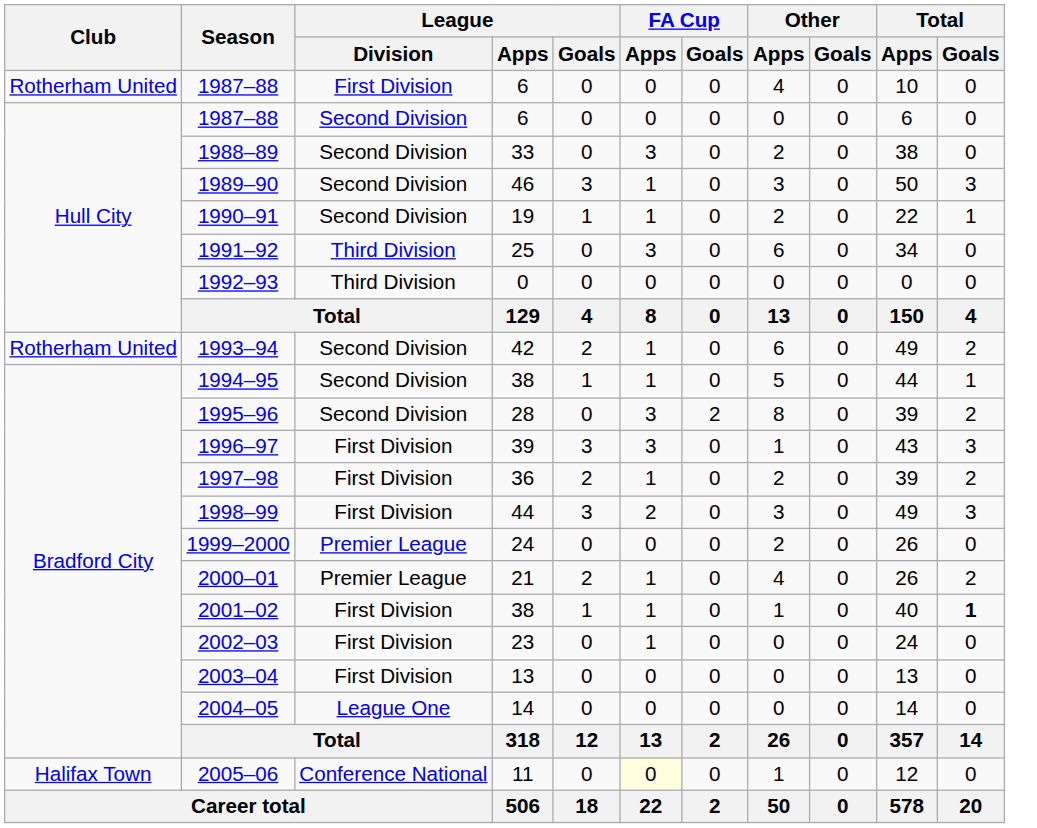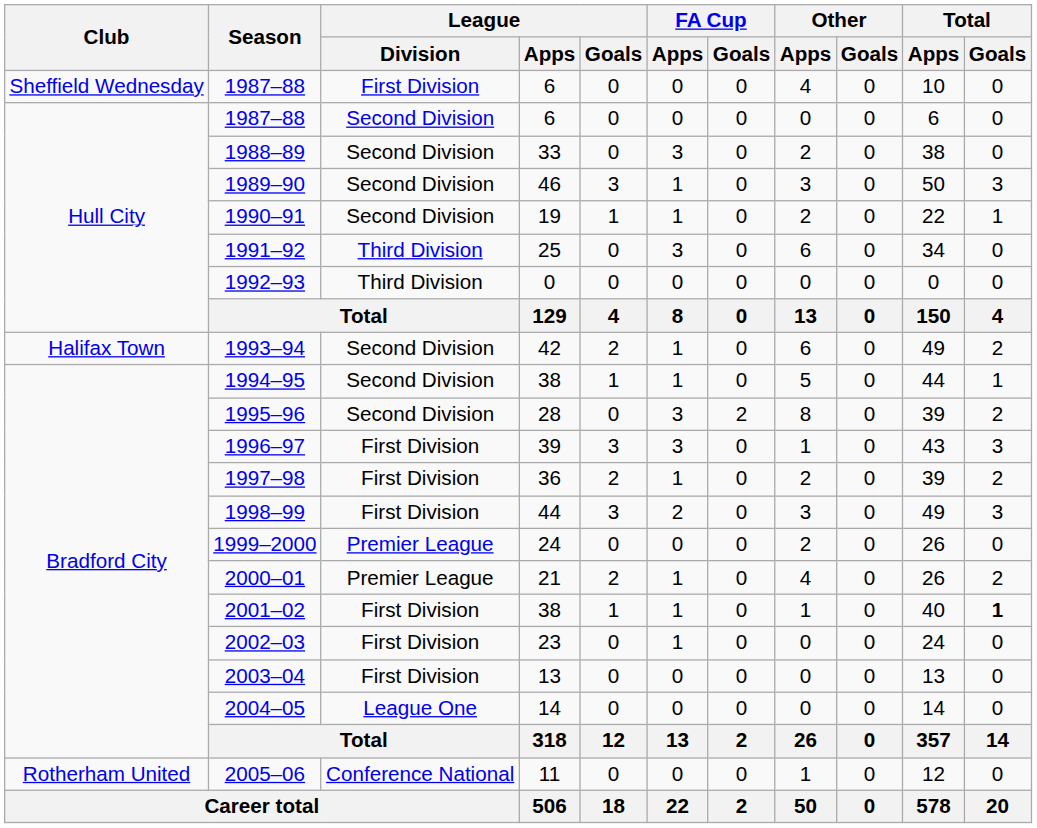1987–88 / First Division | Club: Rotherham United -> Sheffield Wednesday
1993–94 | Club: Rotherham United -> Halifax Town
2005–06 | Club: Halifax Town -> Rotherham United
2005–06 | FA Cup / Apps: lightyellow background -> no background
